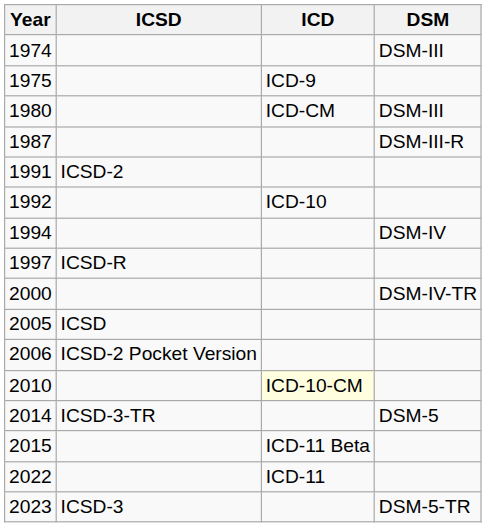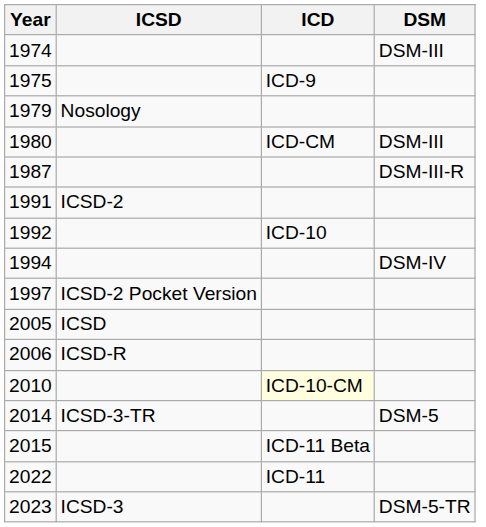+ row: 1979 | Nosology
1997 | ICSD: ICSD-R -> ICSD-2 Pocket Version
- row: 2000 | DSM-IV-TR
2006 | ICSD: ICSD-2 Pocket Version -> ICSD-R
